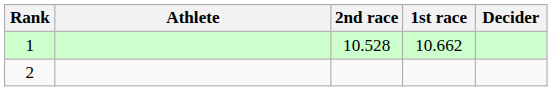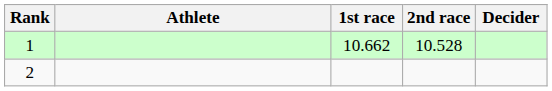columns swapped: 1st race <-> 2nd race
